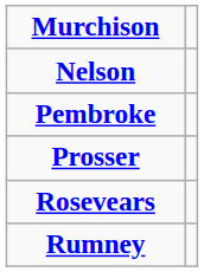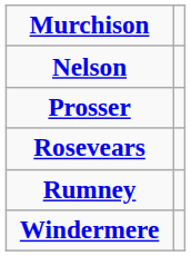- row: Pembroke
+ row: Windermere
